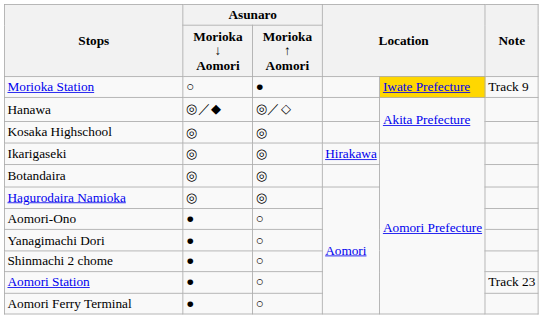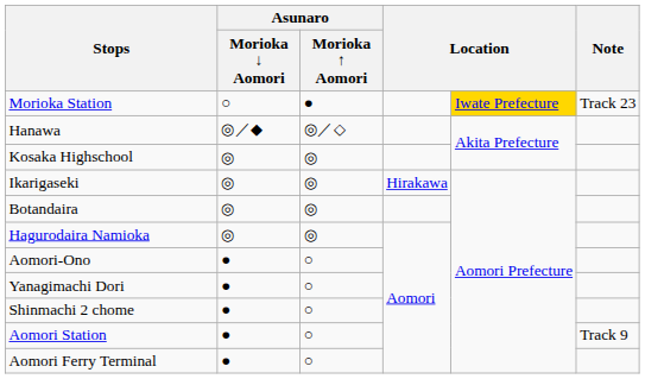Morioka Station | Note: Track 9 -> Track 23
Aomori Station | Note: Track 23 -> Track 9
